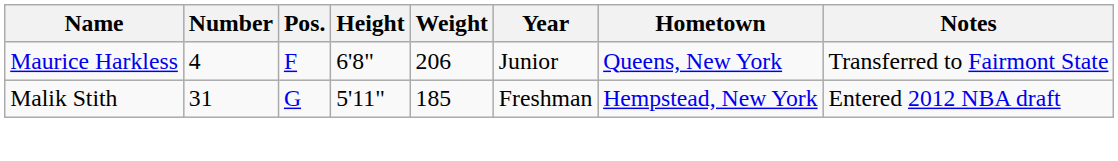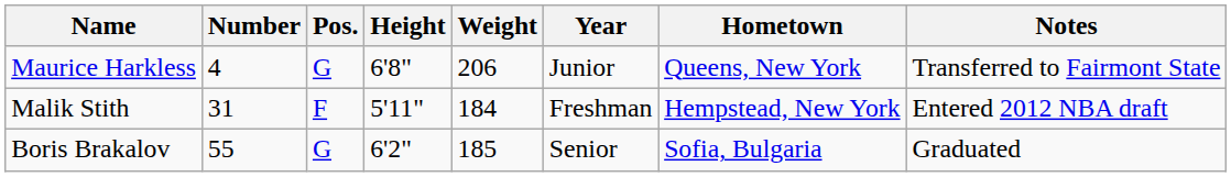Maurice Harkless | Pos.: F -> G
Malik Stith | Pos.: G -> F
Malik Stith | Weight: 185 -> 184
+ row: Boris Brakalov | 55 | G | 6'2" | 185 | Senior | Sofia, Bulgaria | Graduated
